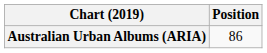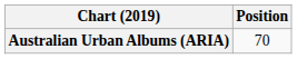Australian Urban Albums (ARIA) | Position: 86 -> 70
